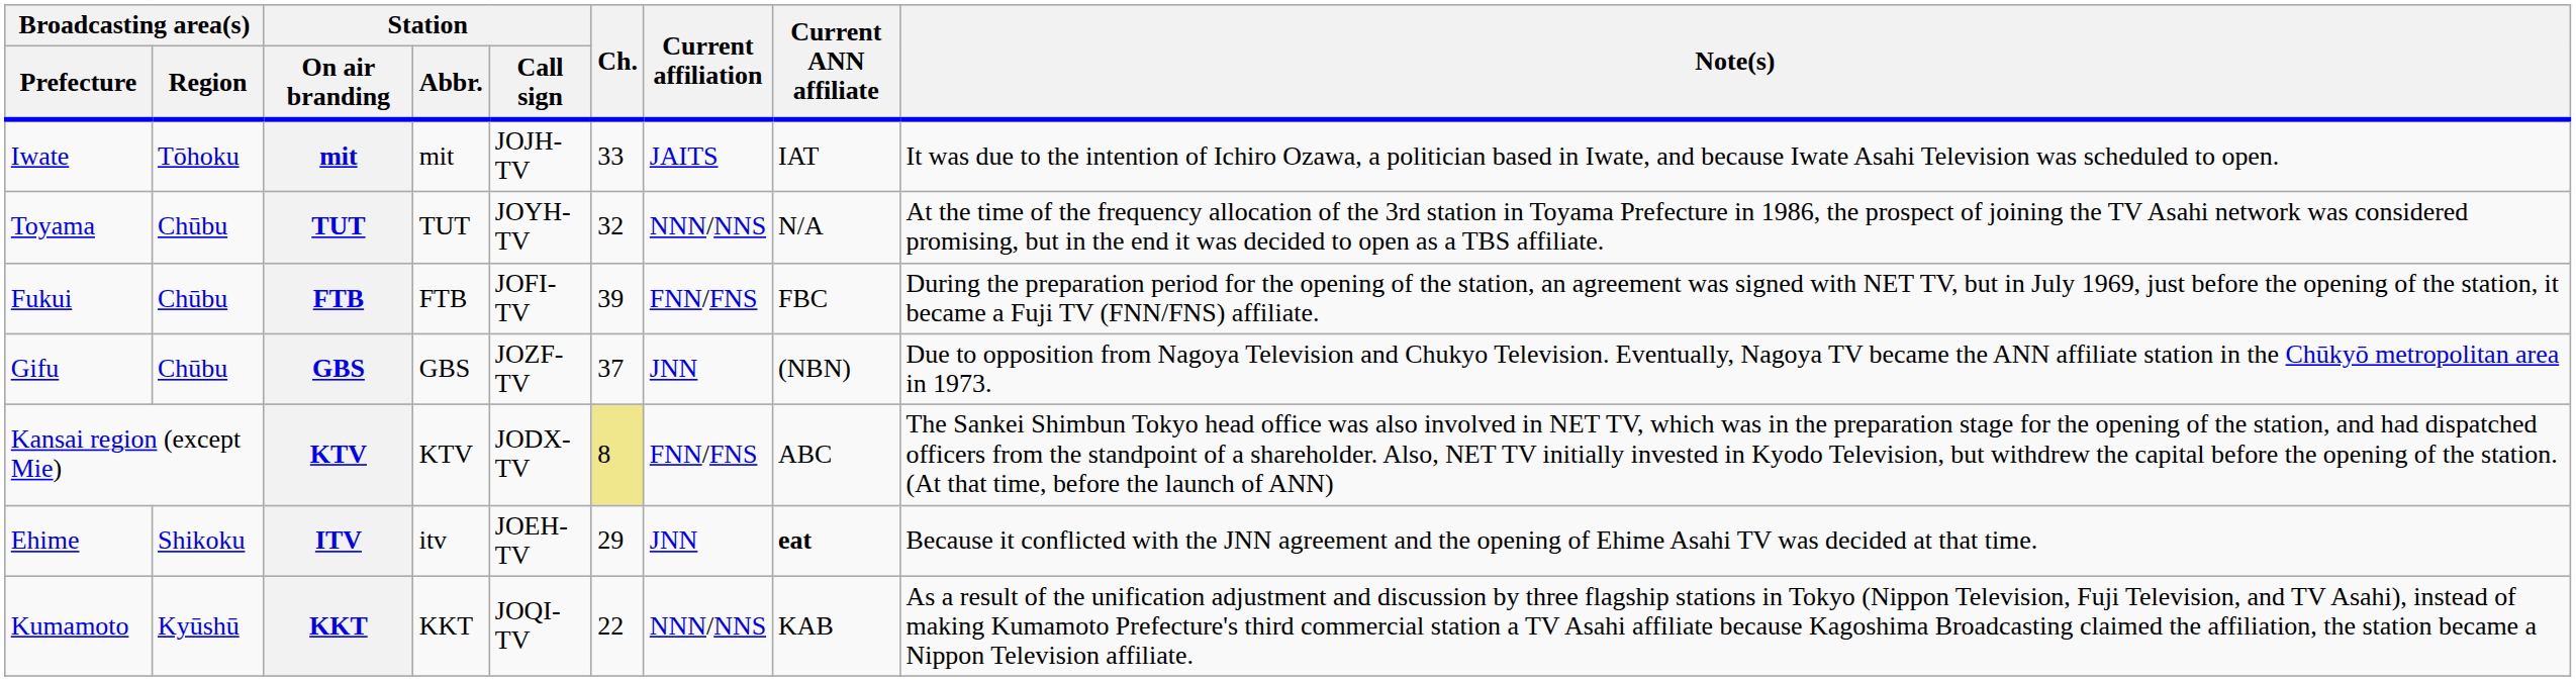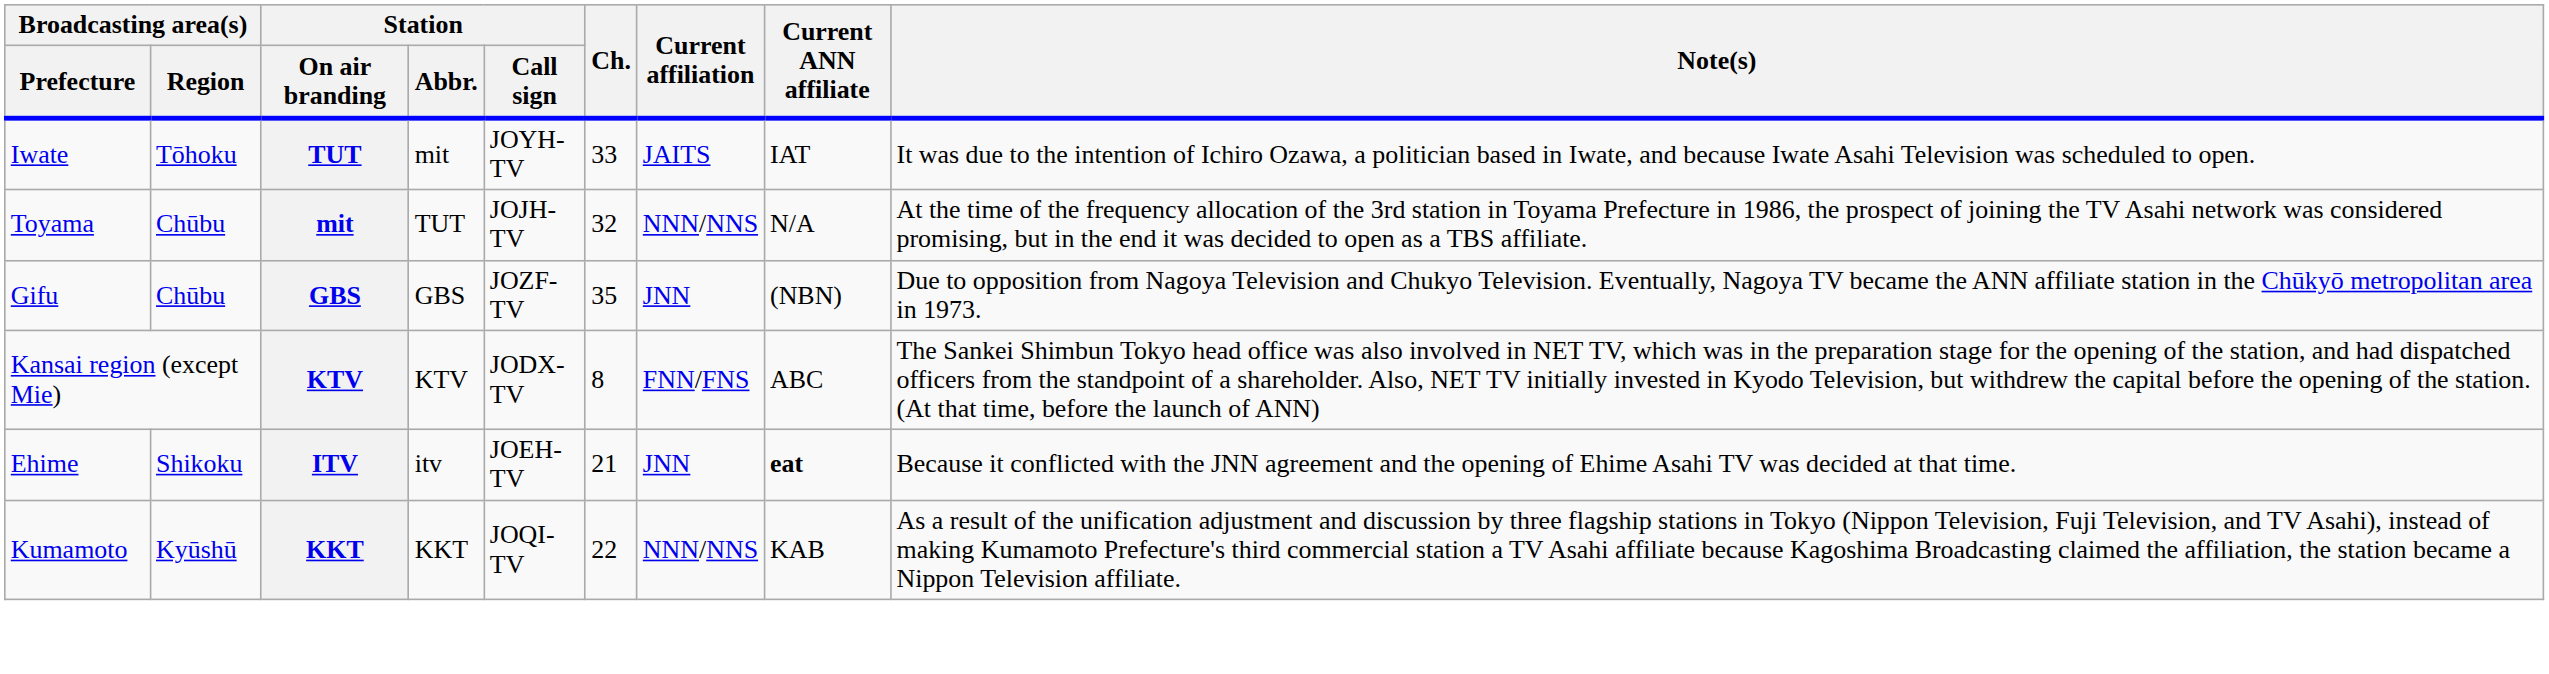Iwate | Station / On air branding: mit -> TUT
Iwate | Station / Call sign: JOJH-TV -> JOYH-TV
Toyama | Station / On air branding: TUT -> mit
Toyama | Station / Call sign: JOYH-TV -> JOJH-TV
- row: Fukui | Chūbu | FTB | FTB | JOFI-TV | 39 | FNN/FNS | FBC | During the preparation period for the opening of the station, an agreement was signed with NET TV, but in July 1969, just before the opening of the station, it became a Fuji TV (FNN/FNS) affiliate.
Gifu | Ch.: 37 -> 35
Kansai region (except Mie) | Ch.: khaki background -> no background
Ehime | Ch.: 29 -> 21
